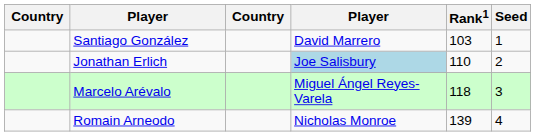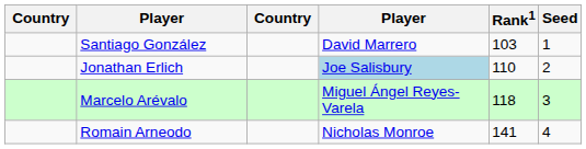Romain Arneodo | Rank1: 139 -> 141
